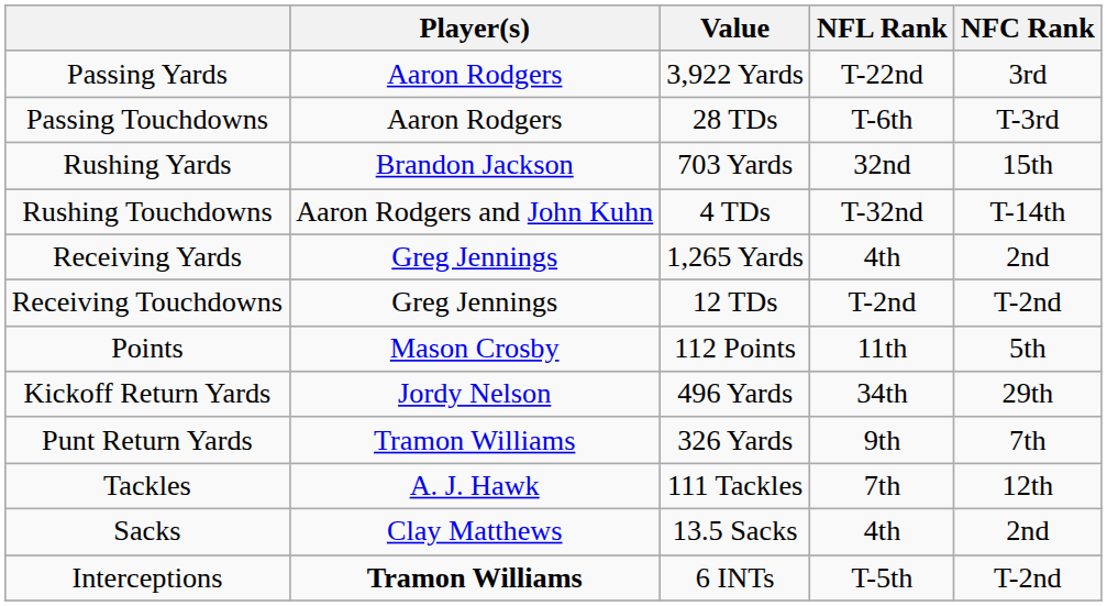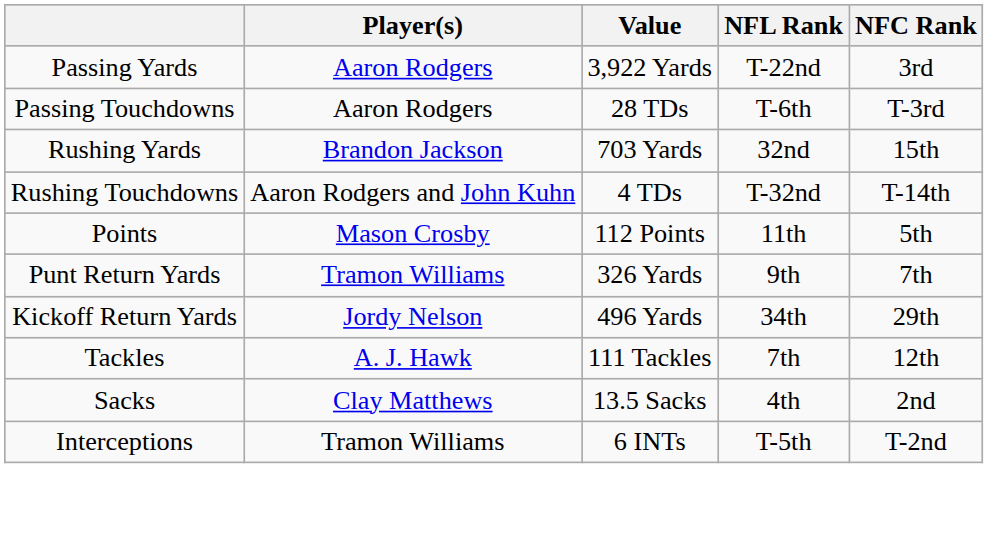- row: Receiving Yards | Greg Jennings | 1,265 Yards | 4th | 2nd
- row: Receiving Touchdowns | Greg Jennings | 12 TDs | T-2nd | T-2nd
rows swapped: Kickoff Return Yards <-> Punt Return Yards
Interceptions | Player(s): bold -> normal
